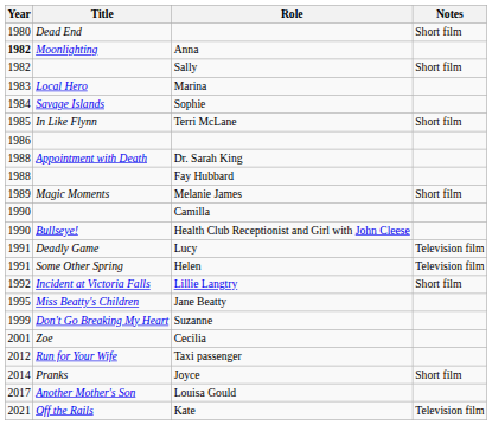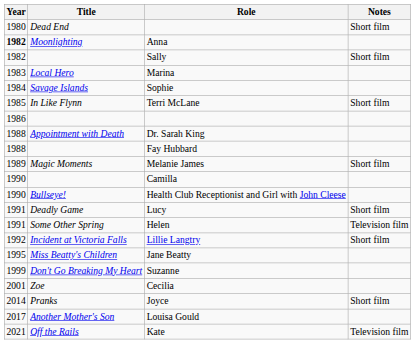Lucy | Notes: Television film -> Short film
- row: 2012 | Run for Your Wife | Taxi passenger
